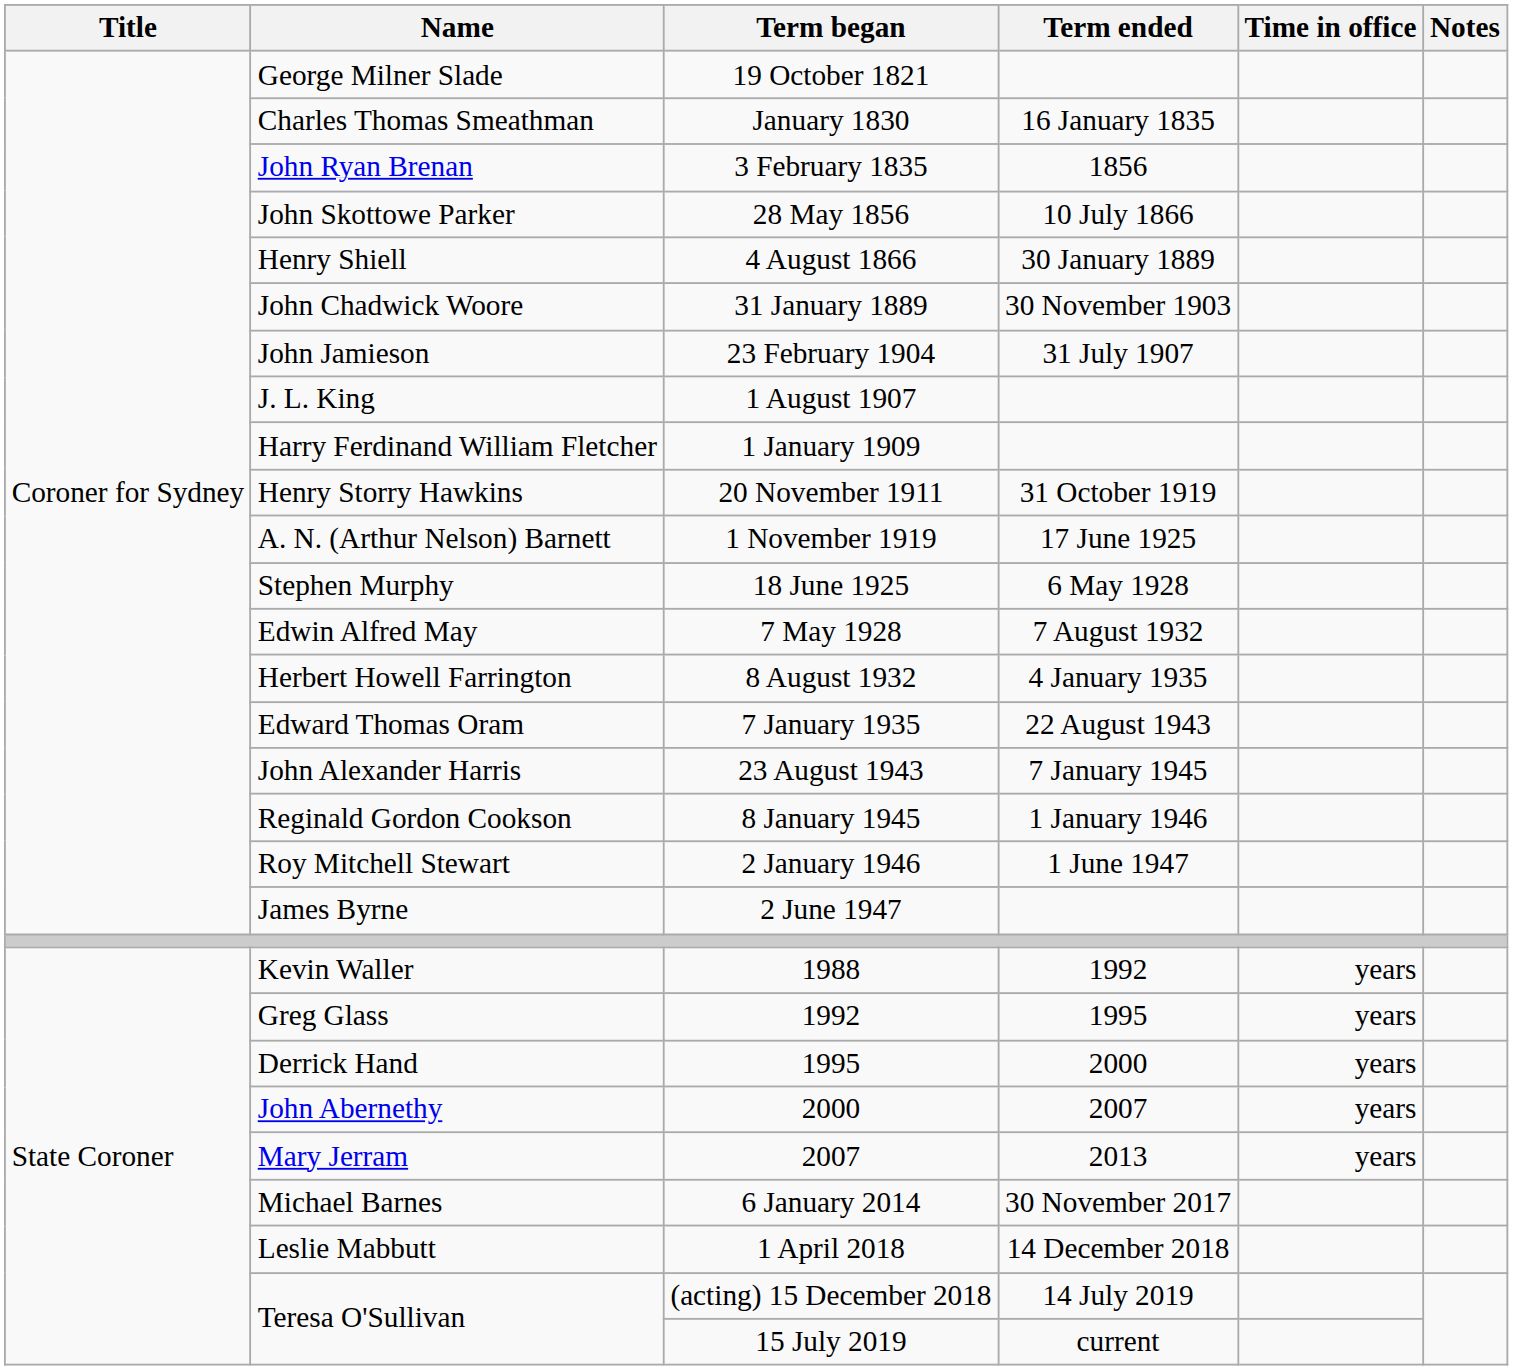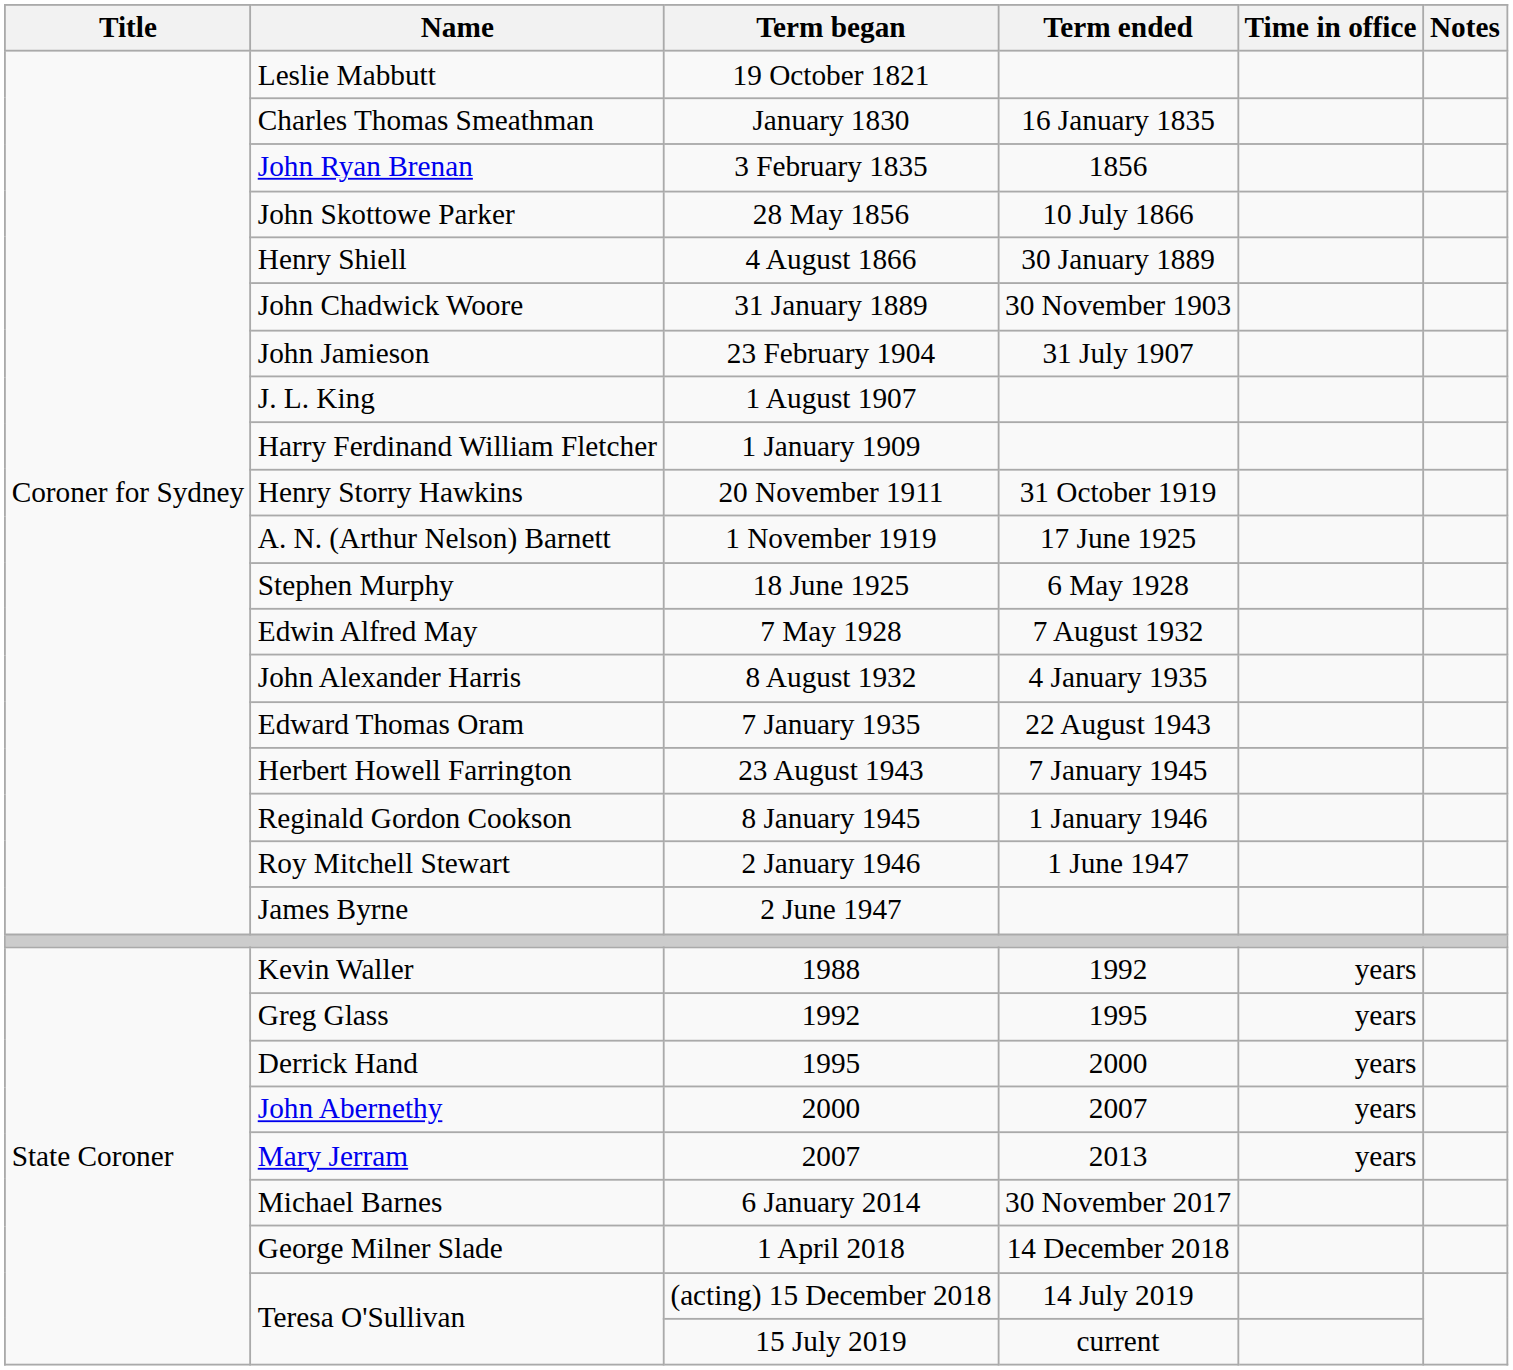19 October 1821 | Name: George Milner Slade -> Leslie Mabbutt
8 August 1932 | Name: Herbert Howell Farrington -> John Alexander Harris
23 August 1943 | Name: John Alexander Harris -> Herbert Howell Farrington
1 April 2018 | Name: Leslie Mabbutt -> George Milner Slade
